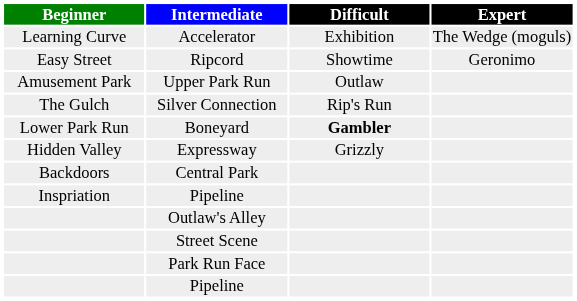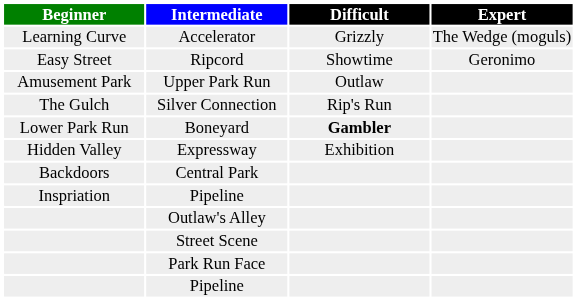Accelerator | Difficult: Exhibition -> Grizzly
Expressway | Difficult: Grizzly -> Exhibition
